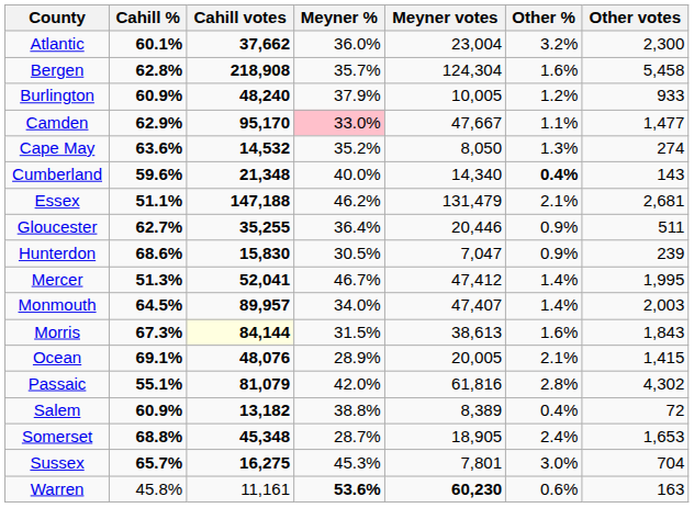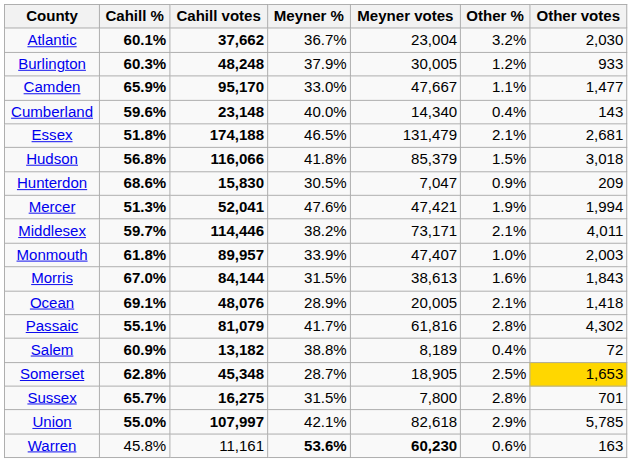Atlantic | Meyner %: 36.0% -> 36.7%
Atlantic | Other votes: 2,300 -> 2,030
- row: Bergen | 62.8% | 218,908 | 35.7% | 124,304 | 1.6% | 5,458
Burlington | Cahill %: 60.9% -> 60.3%
Burlington | Cahill votes: 48,240 -> 48,248
Burlington | Meyner votes: 10,005 -> 30,005
Camden | Cahill %: 62.9% -> 65.9%
Camden | Meyner %: pink background -> no background
- row: Cape May | 63.6% | 14,532 | 35.2% | 8,050 | 1.3% | 274
Cumberland | Cahill votes: 21,348 -> 23,148
Cumberland | Other %: bold -> normal
Essex | Cahill %: 51.1% -> 51.8%
Essex | Cahill votes: 147,188 -> 174,188
Essex | Meyner %: 46.2% -> 46.5%
- row: Gloucester | 62.7% | 35,255 | 36.4% | 20,446 | 0.9% | 511
+ row: Hudson | 56.8% | 116,066 | 41.8% | 85,379 | 1.5% | 3,018
Hunterdon | Other votes: 239 -> 209
Mercer | Meyner %: 46.7% -> 47.6%
Mercer | Meyner votes: 47,412 -> 47,421
Mercer | Other %: 1.4% -> 1.9%
Mercer | Other votes: 1,995 -> 1,994
+ row: Middlesex | 59.7% | 114,446 | 38.2% | 73,171 | 2.1% | 4,011
Monmouth | Cahill %: 64.5% -> 61.8%
Monmouth | Meyner %: 34.0% -> 33.9%
Monmouth | Other %: 1.4% -> 1.0%
Morris | Cahill %: 67.3% -> 67.0%
Morris | Cahill votes: lightyellow background -> no background
Ocean | Other votes: 1,415 -> 1,418
Passaic | Meyner %: 42.0% -> 41.7%
Salem | Meyner votes: 8,389 -> 8,189
Somerset | Cahill %: 68.8% -> 62.8%
Somerset | Other %: 2.4% -> 2.5%
Somerset | Other votes: no background -> gold background
Sussex | Meyner %: 45.3% -> 31.5%
Sussex | Meyner votes: 7,801 -> 7,800
Sussex | Other %: 3.0% -> 2.8%
Sussex | Other votes: 704 -> 701
+ row: Union | 55.0% | 107,997 | 42.1% | 82,618 | 2.9% | 5,785
